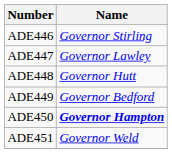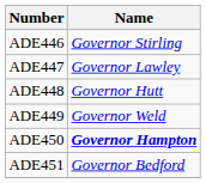ADE449 | Name: Governor Bedford -> Governor Weld
ADE451 | Name: Governor Weld -> Governor Bedford
